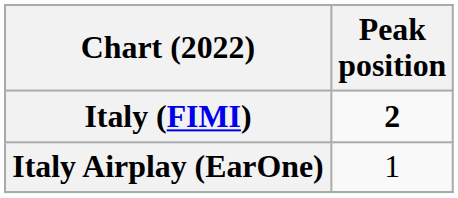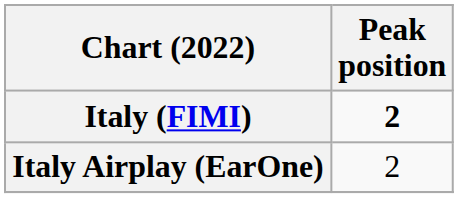Italy Airplay (EarOne) | Peak position: 1 -> 2
